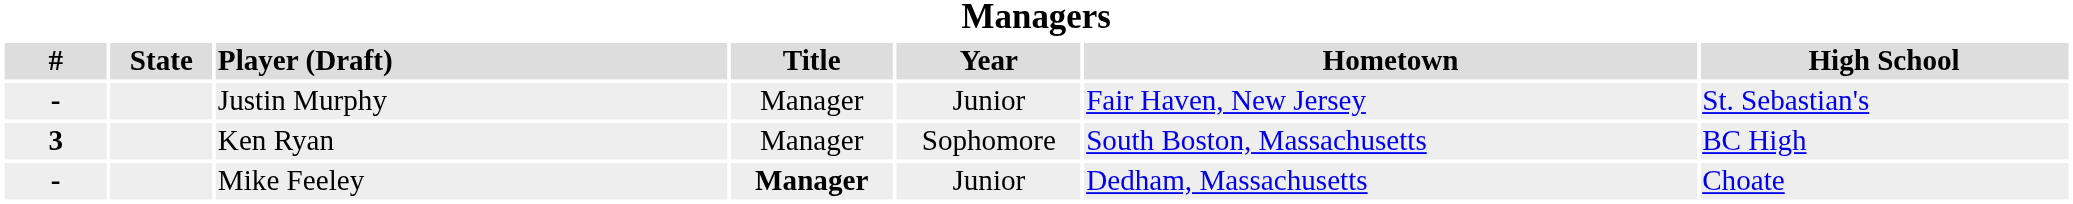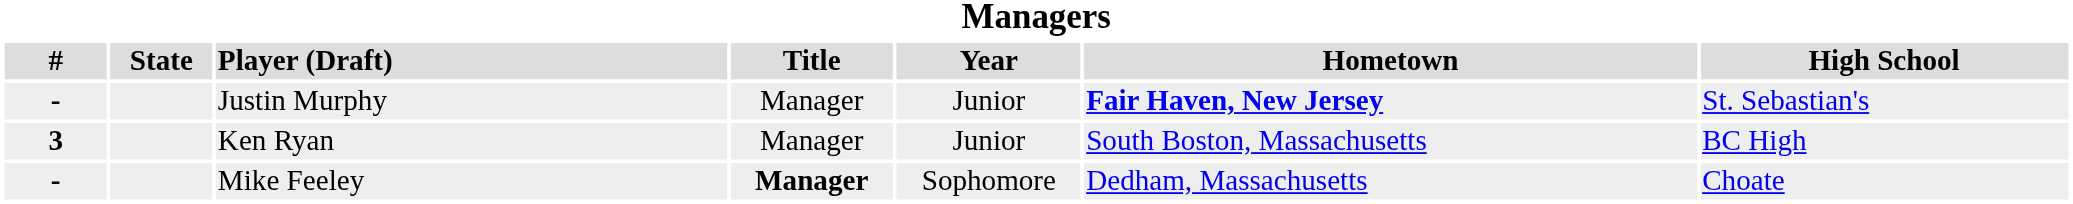Justin Murphy | Hometown: normal -> bold
Ken Ryan | Year: Sophomore -> Junior
Mike Feeley | Year: Junior -> Sophomore
